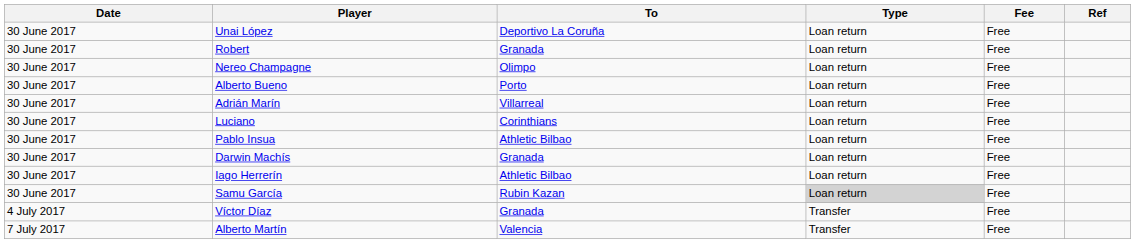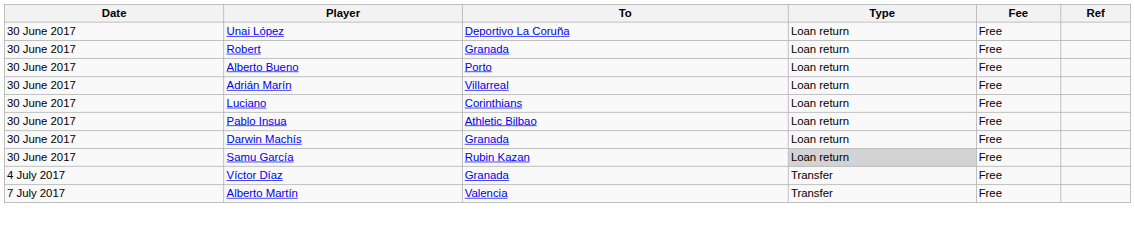- row: 30 June 2017 | Nereo Champagne | Olimpo | Loan return | Free
- row: 30 June 2017 | Iago Herrerín | Athletic Bilbao | Loan return | Free
